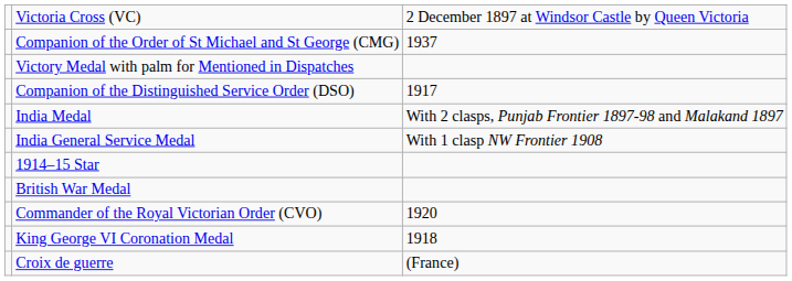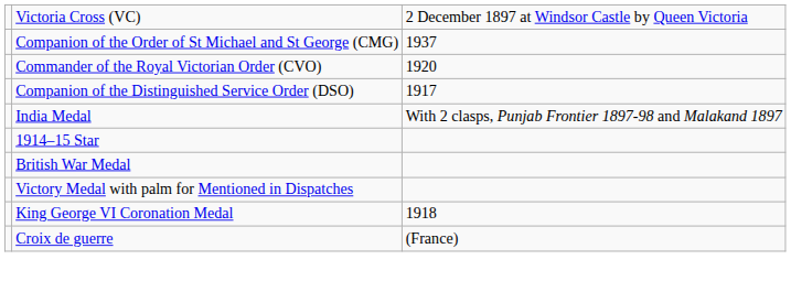rows swapped: Commander of the Royal Victorian Order (CVO) <-> Victory Medal with palm for Mentioned in Dispatches
- row: India General Service Medal | With 1 clasp NW Frontier 1908
